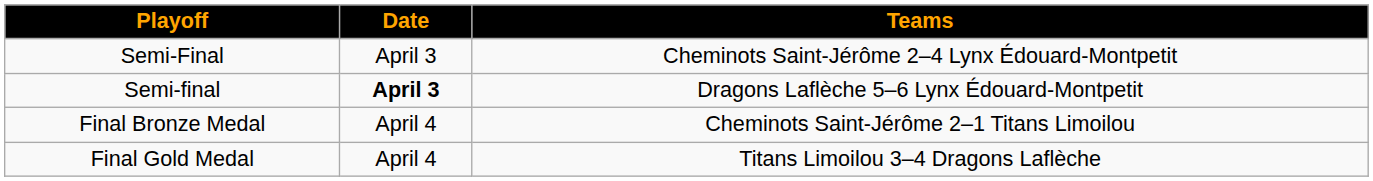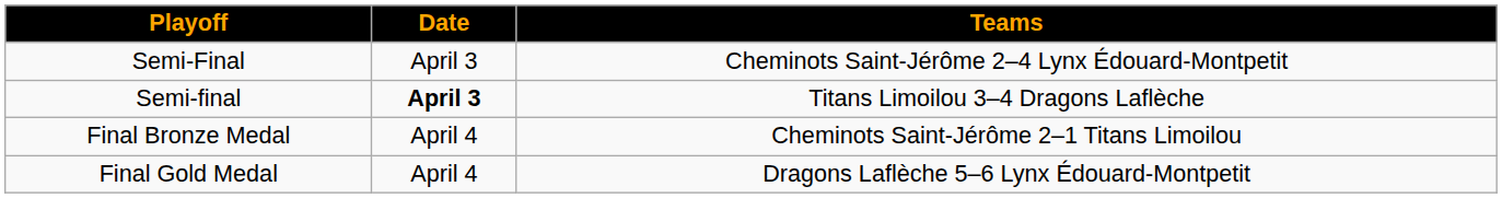Semi-final | Teams: Dragons Laflèche 5–6 Lynx Édouard-Montpetit -> Titans Limoilou 3–4 Dragons Laflèche
Final Gold Medal | Teams: Titans Limoilou 3–4 Dragons Laflèche -> Dragons Laflèche 5–6 Lynx Édouard-Montpetit
